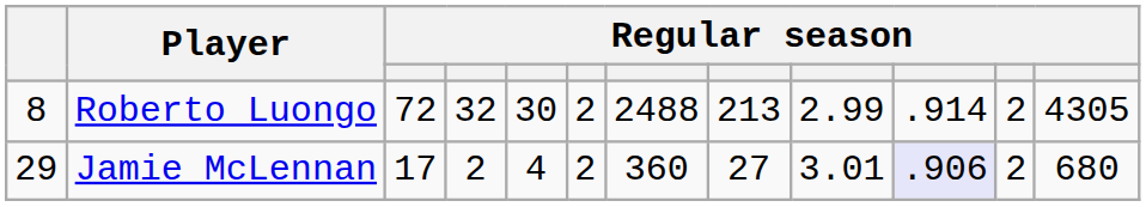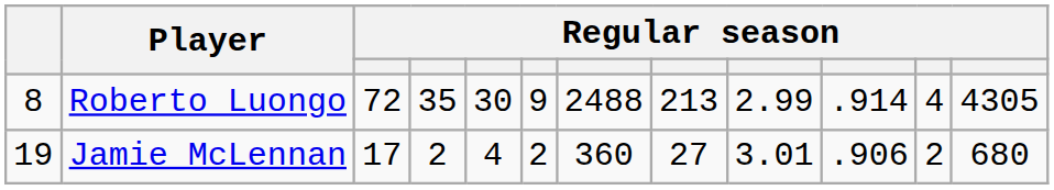Roberto Luongo | column 4: 32 -> 35
Roberto Luongo | column 6: 2 -> 9
Roberto Luongo | column 11: 2 -> 4
Jamie McLennan | column 1: 29 -> 19
Jamie McLennan | column 10: lavender background -> no background
